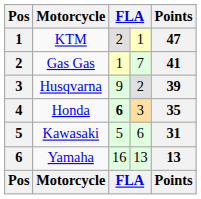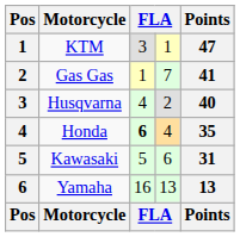KTM | column 3: 2 -> 3
Husqvarna | column 3: 9 -> 4
Husqvarna | Points: 39 -> 40
Honda | column 4: 3 -> 4
